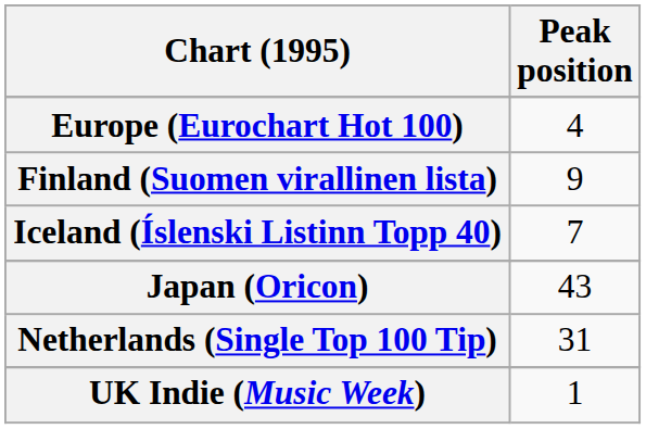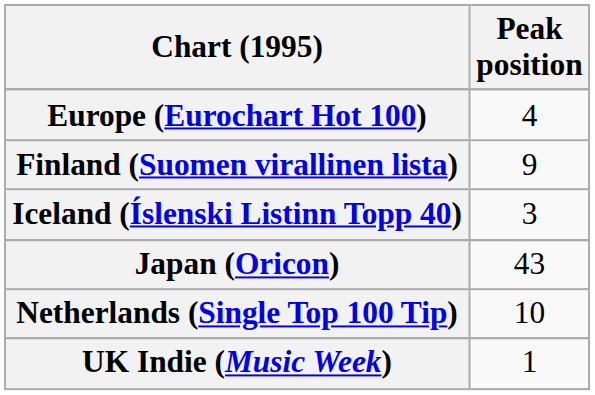Iceland (Íslenski Listinn Topp 40) | Peak position: 7 -> 3
Netherlands (Single Top 100 Tip) | Peak position: 31 -> 10
